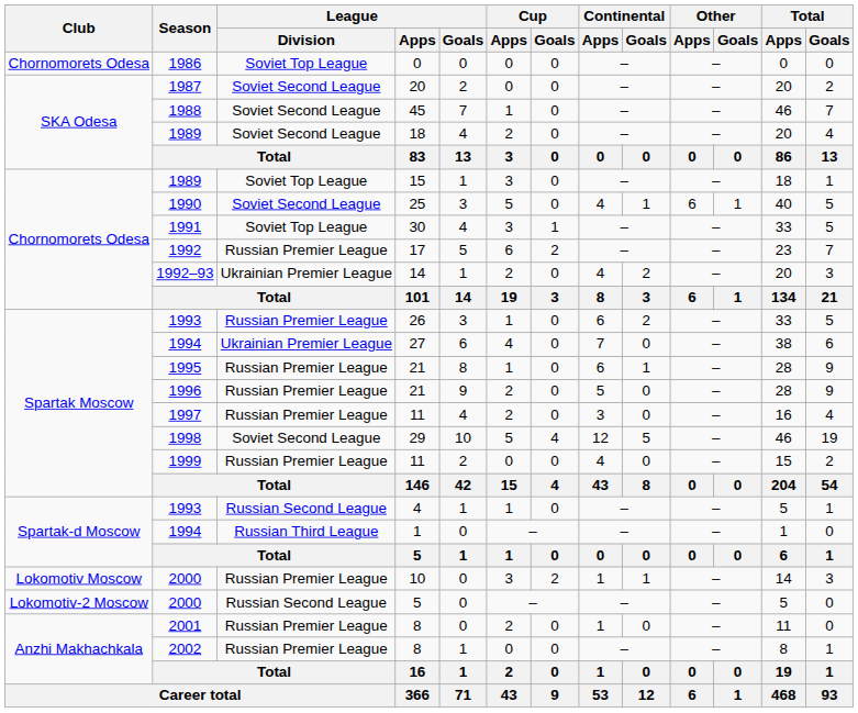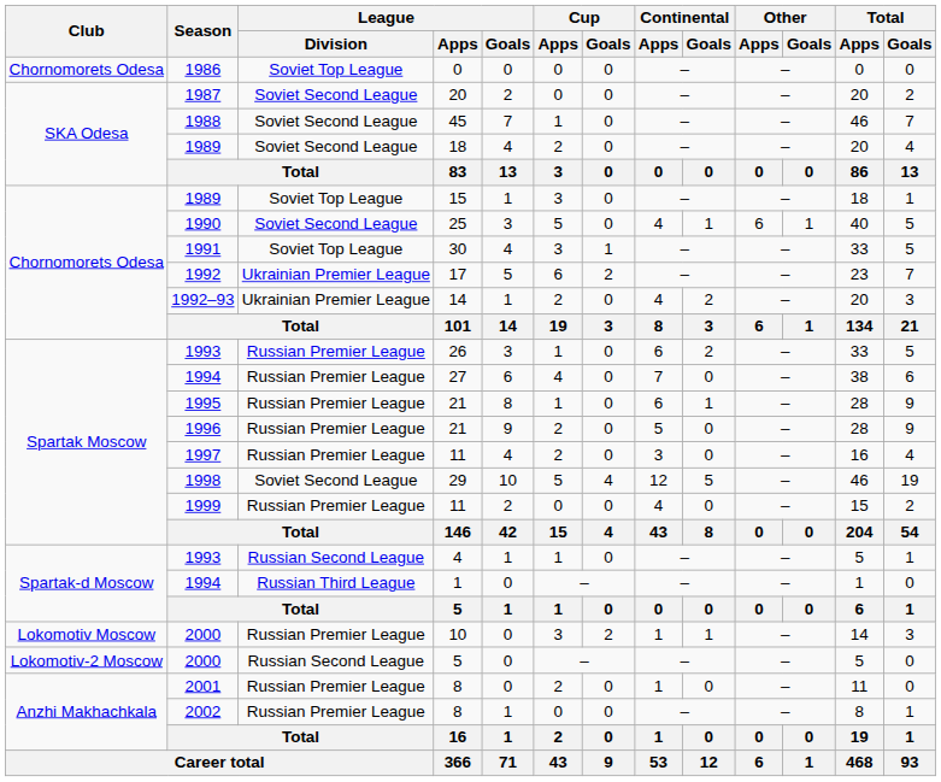17 | League / Division: Russian Premier League -> Ukrainian Premier League
27 | League / Division: Ukrainian Premier League -> Russian Premier League
